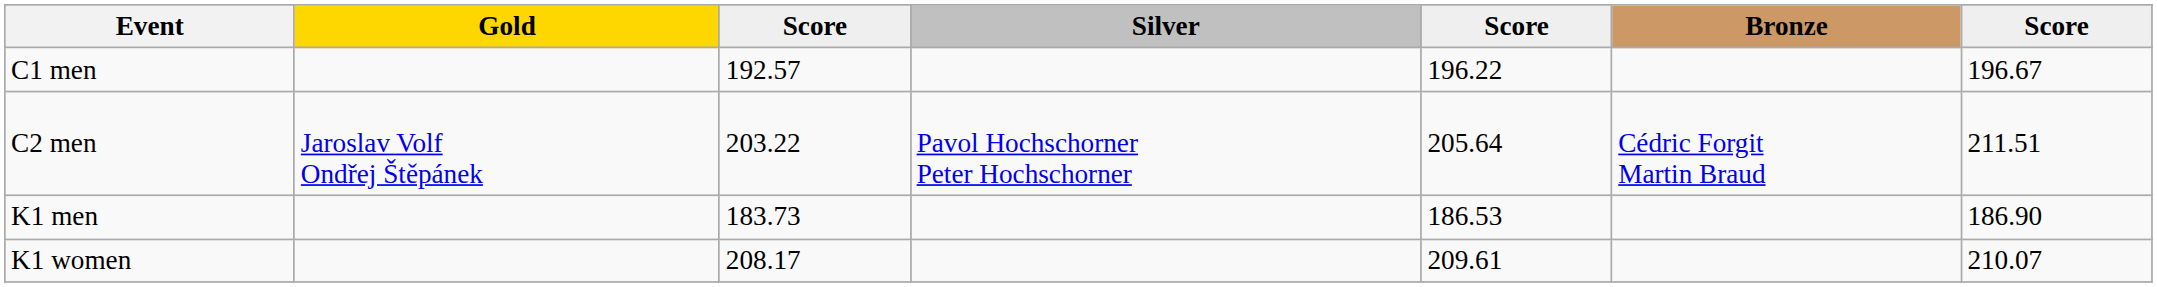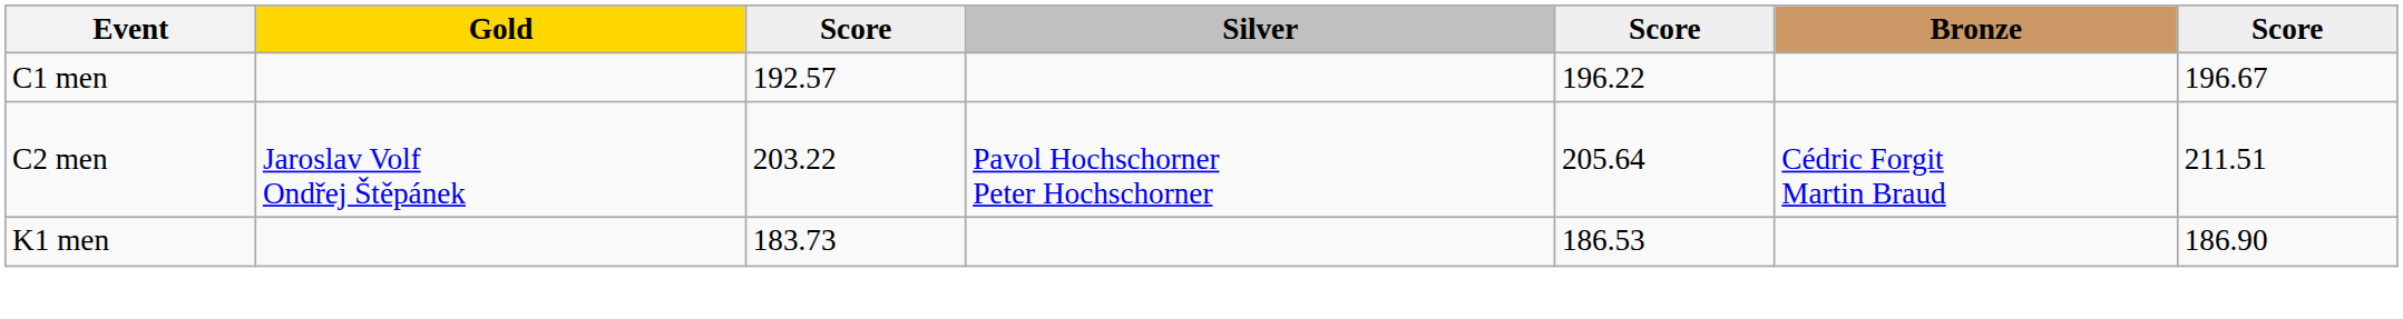- row: K1 women | 208.17 | 209.61 | 210.07
